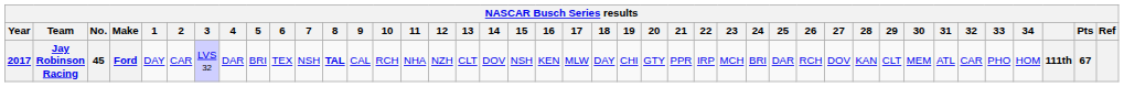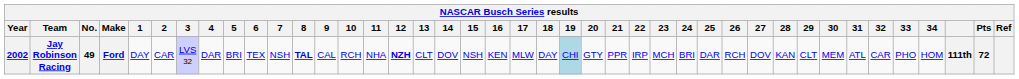Jay Robinson Racing | Year: 2017 -> 2002
Jay Robinson Racing | No.: 45 -> 49
Jay Robinson Racing | 12: normal -> bold
Jay Robinson Racing | 19: no background -> lightblue background
Jay Robinson Racing | Pts: 67 -> 72
